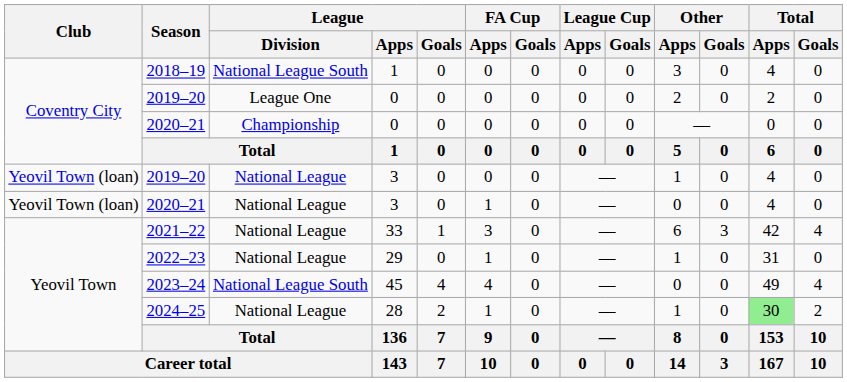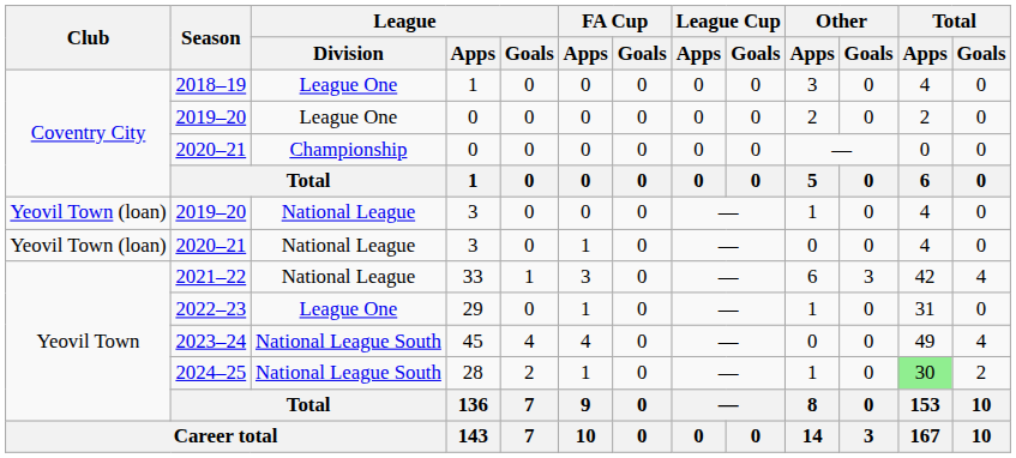2018–19 | League / Division: National League South -> League One
2022–23 | League / Division: National League -> League One
2024–25 | League / Division: National League -> National League South
